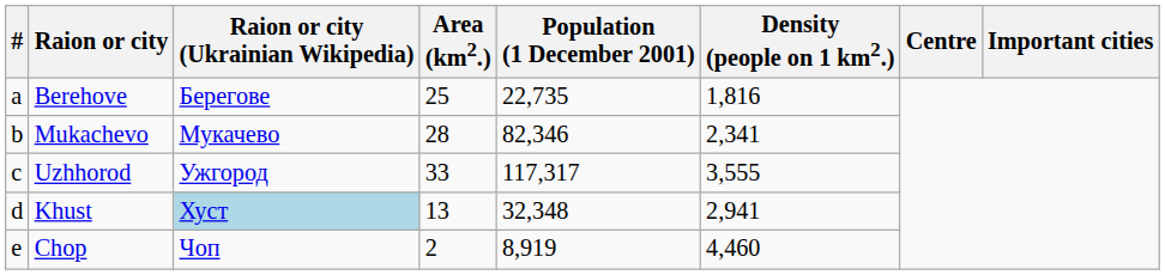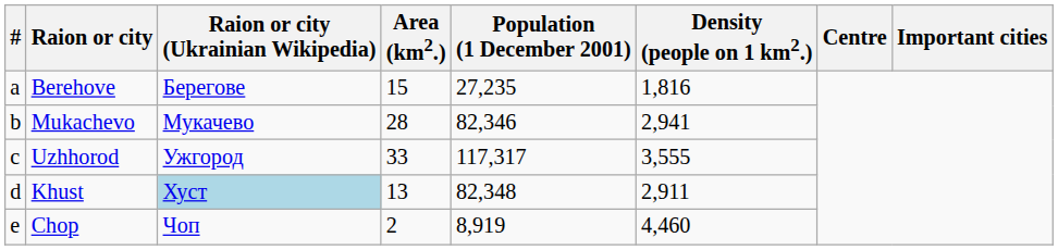Berehove | Area (km2.): 25 -> 15
Berehove | Population (1 December 2001): 22,735 -> 27,235
Mukachevo | Density (people on 1 km2.): 2,341 -> 2,941
Khust | Population (1 December 2001): 32,348 -> 82,348
Khust | Density (people on 1 km2.): 2,941 -> 2,911
